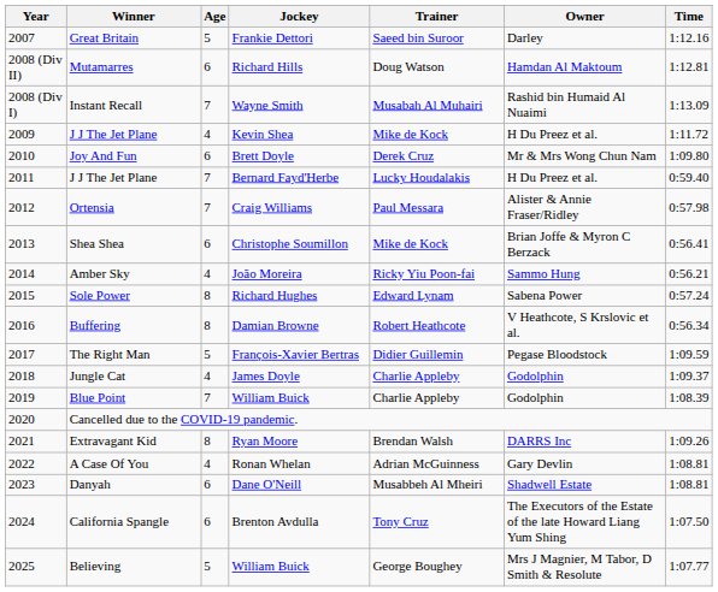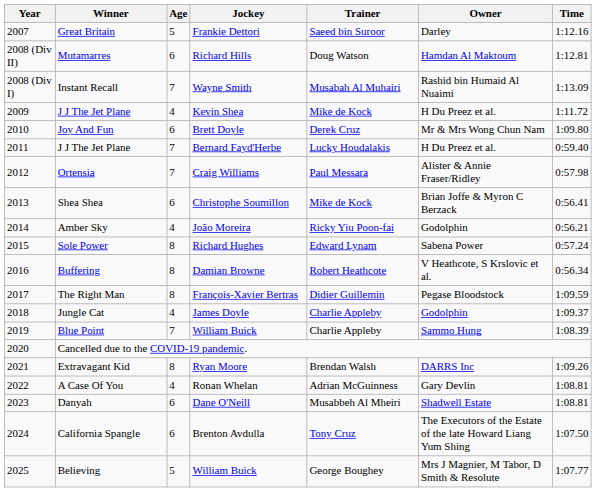Amber Sky | Owner: Sammo Hung -> Godolphin
The Right Man | Age: 5 -> 8
Blue Point | Owner: Godolphin -> Sammo Hung
